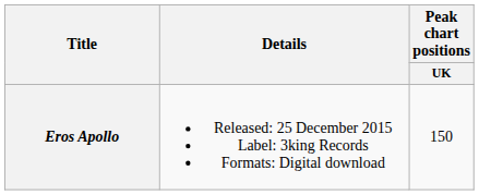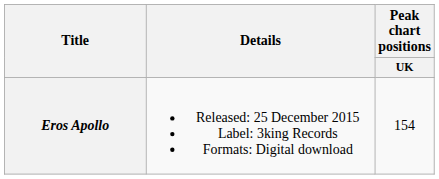Eros Apollo | Peak chart positions / UK: 150 -> 154
